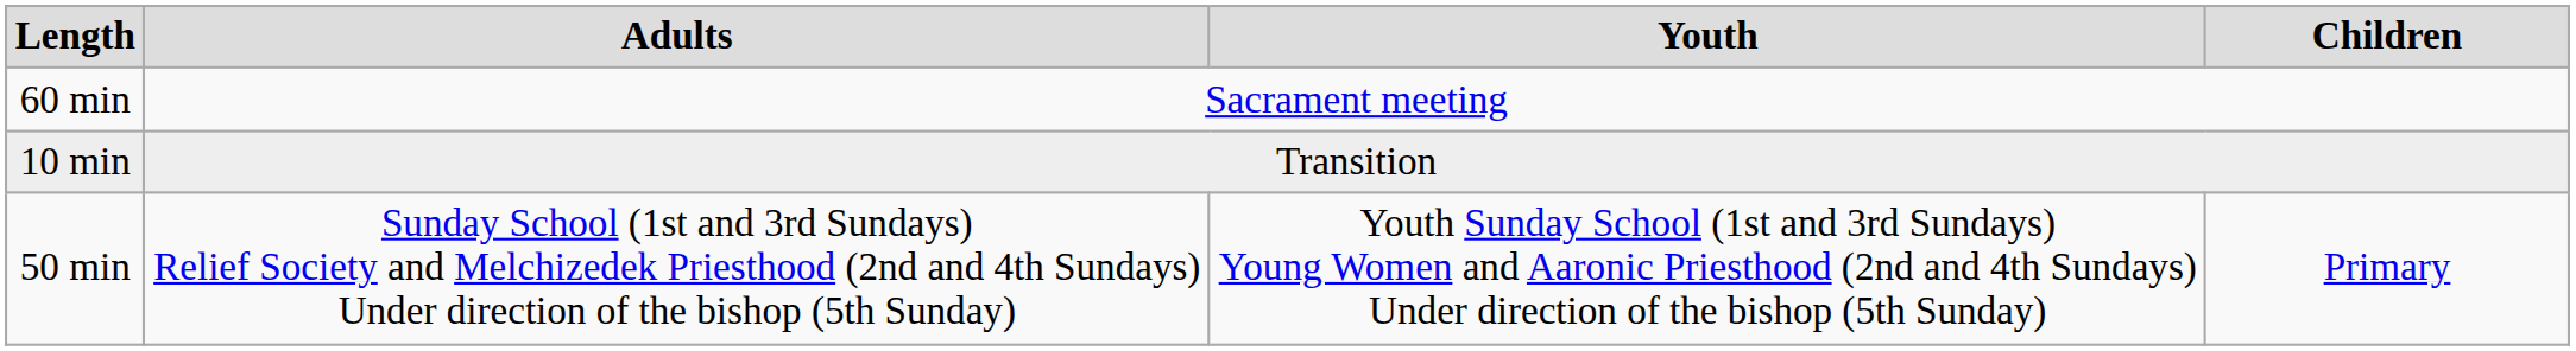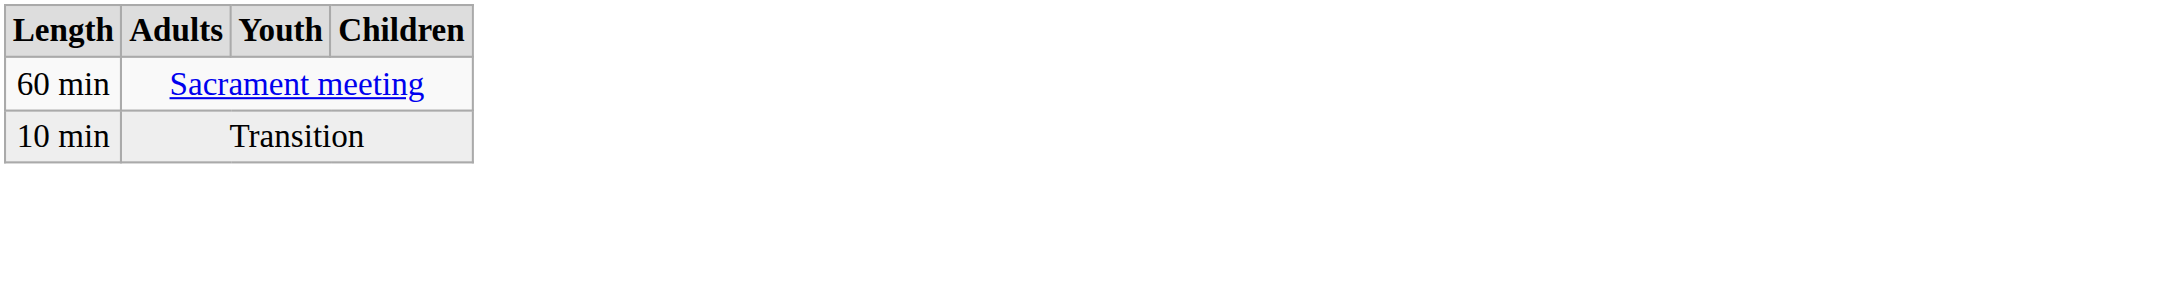- row: 50 min | Sunday School (1st and 3rd Sundays) Relief Society and Melchizedek Priesthood (2nd and 4th Sundays) Under direction of the bishop (5th Sunday) | Youth Sunday School (1st and 3rd Sundays) Young Women and Aaronic Priesthood (2nd and 4th Sundays) Under direction of the bishop (5th Sunday) | Primary
